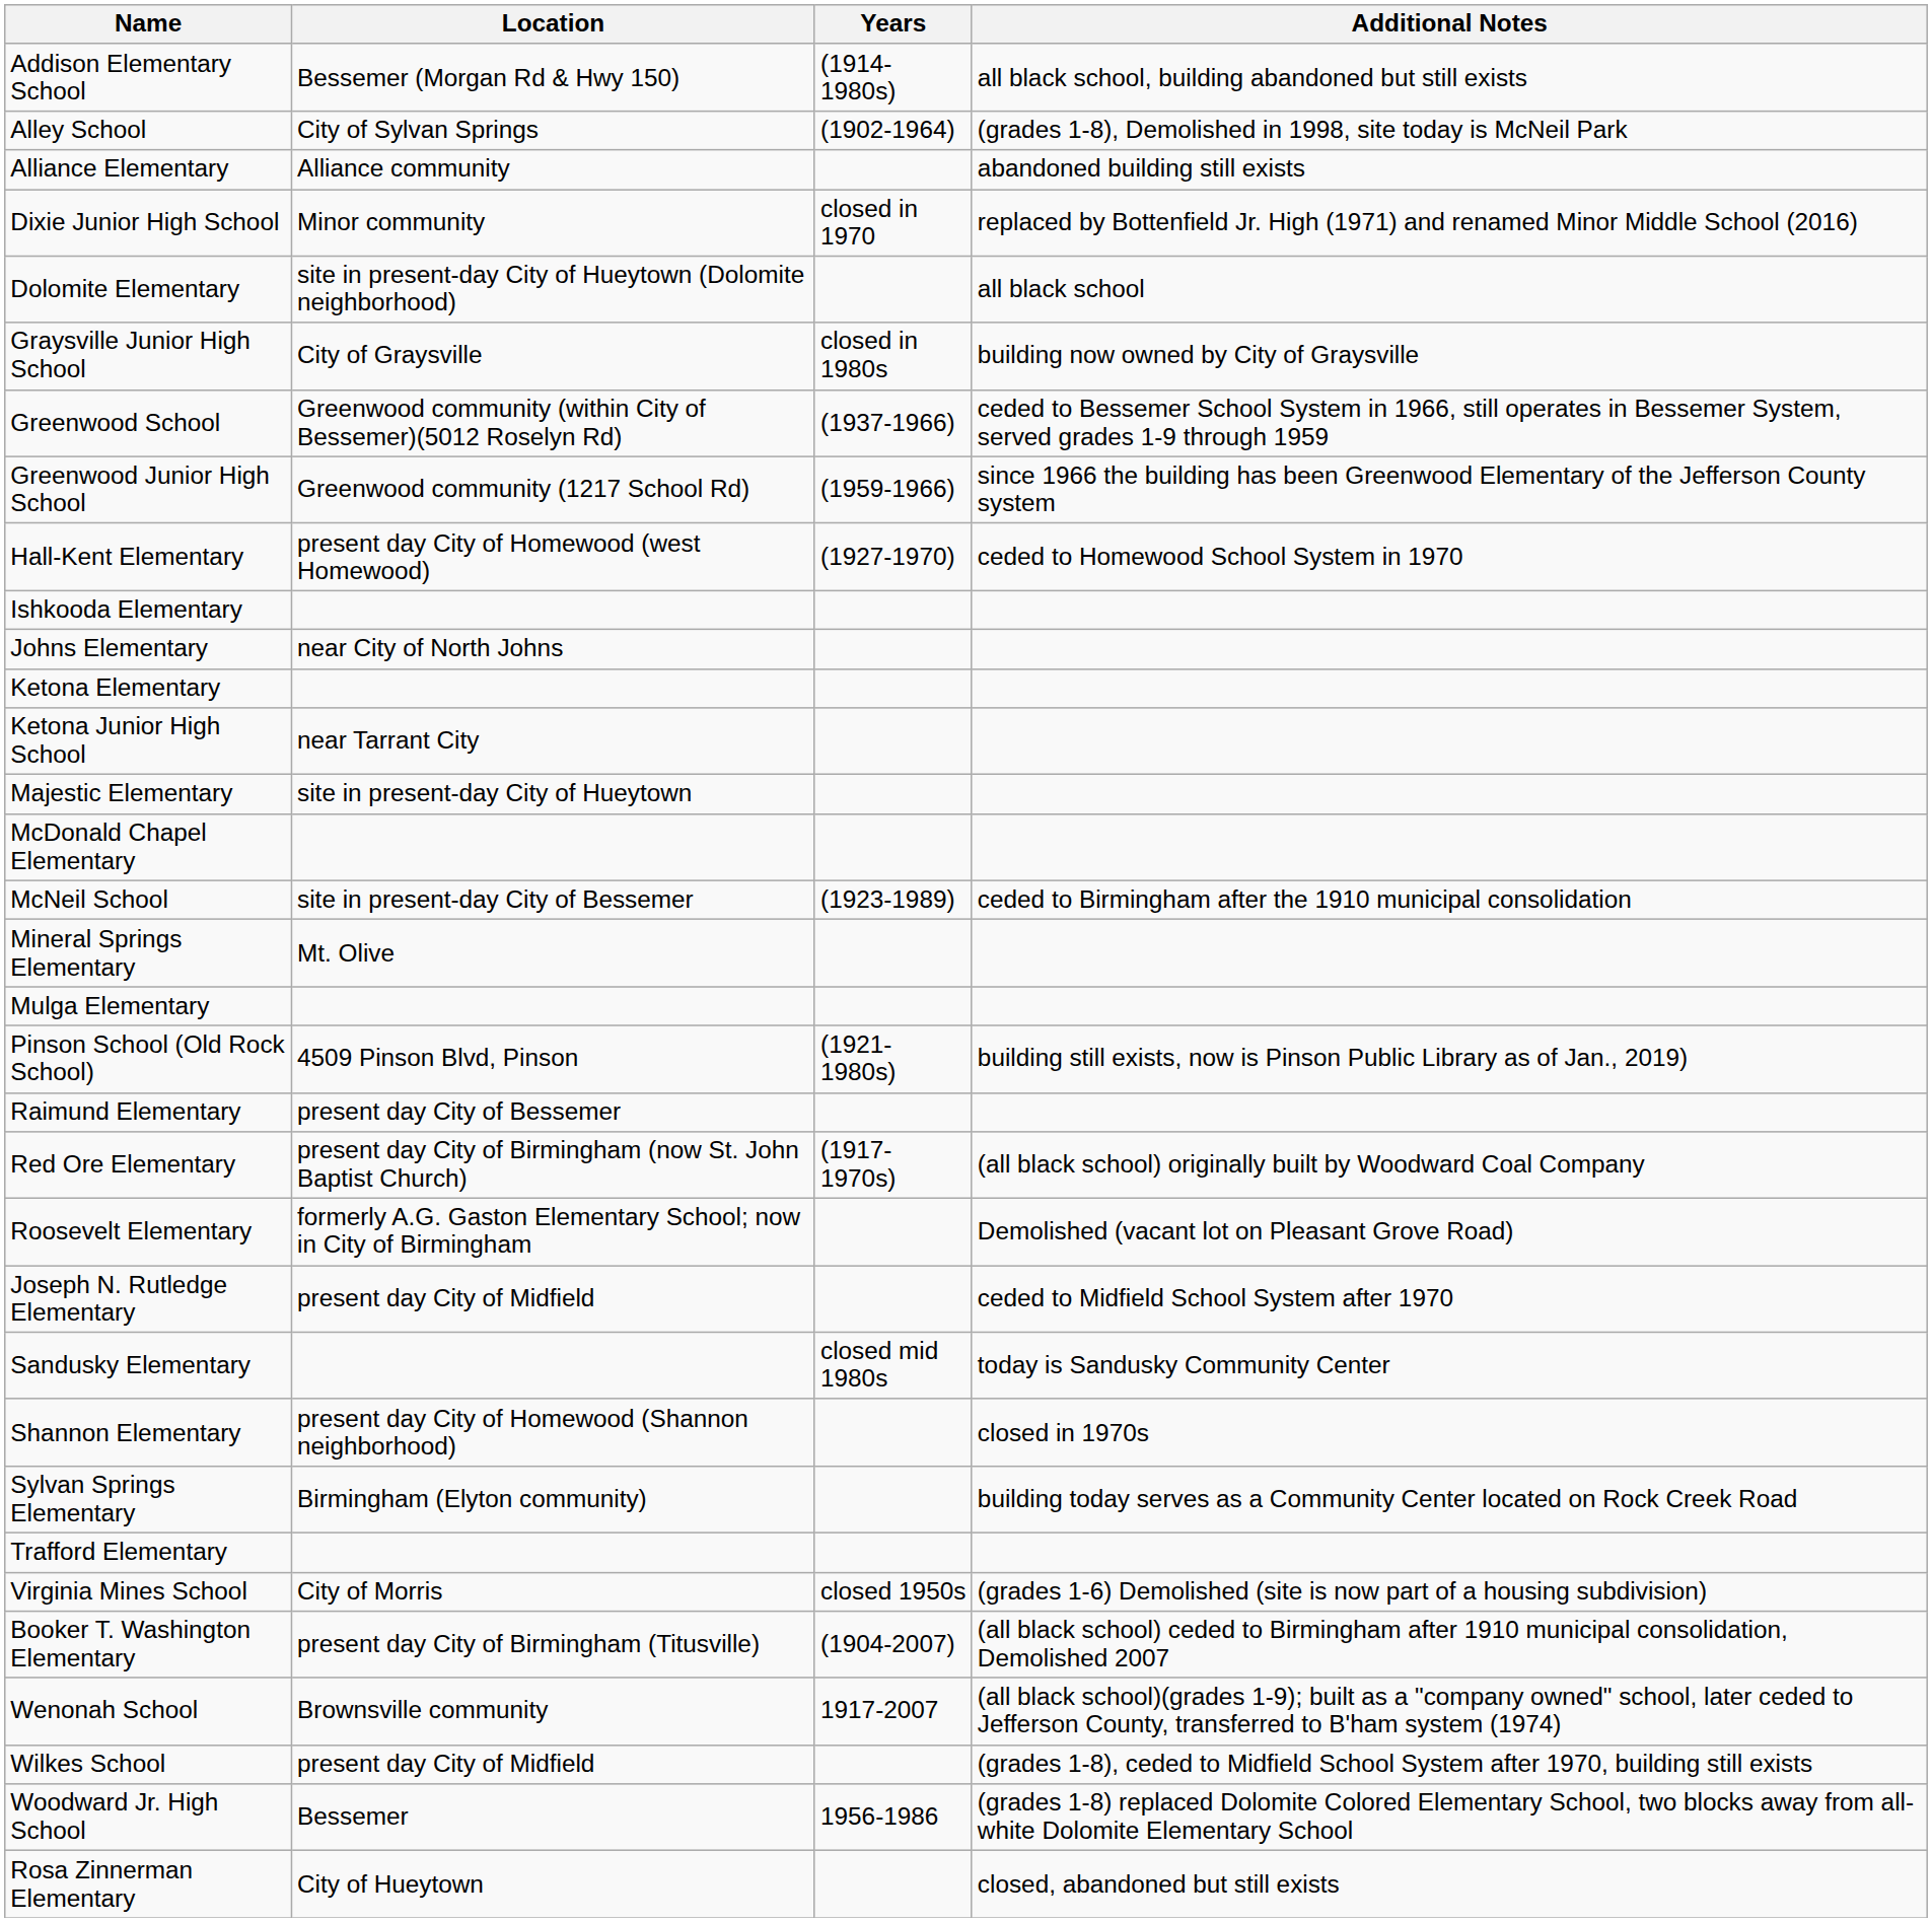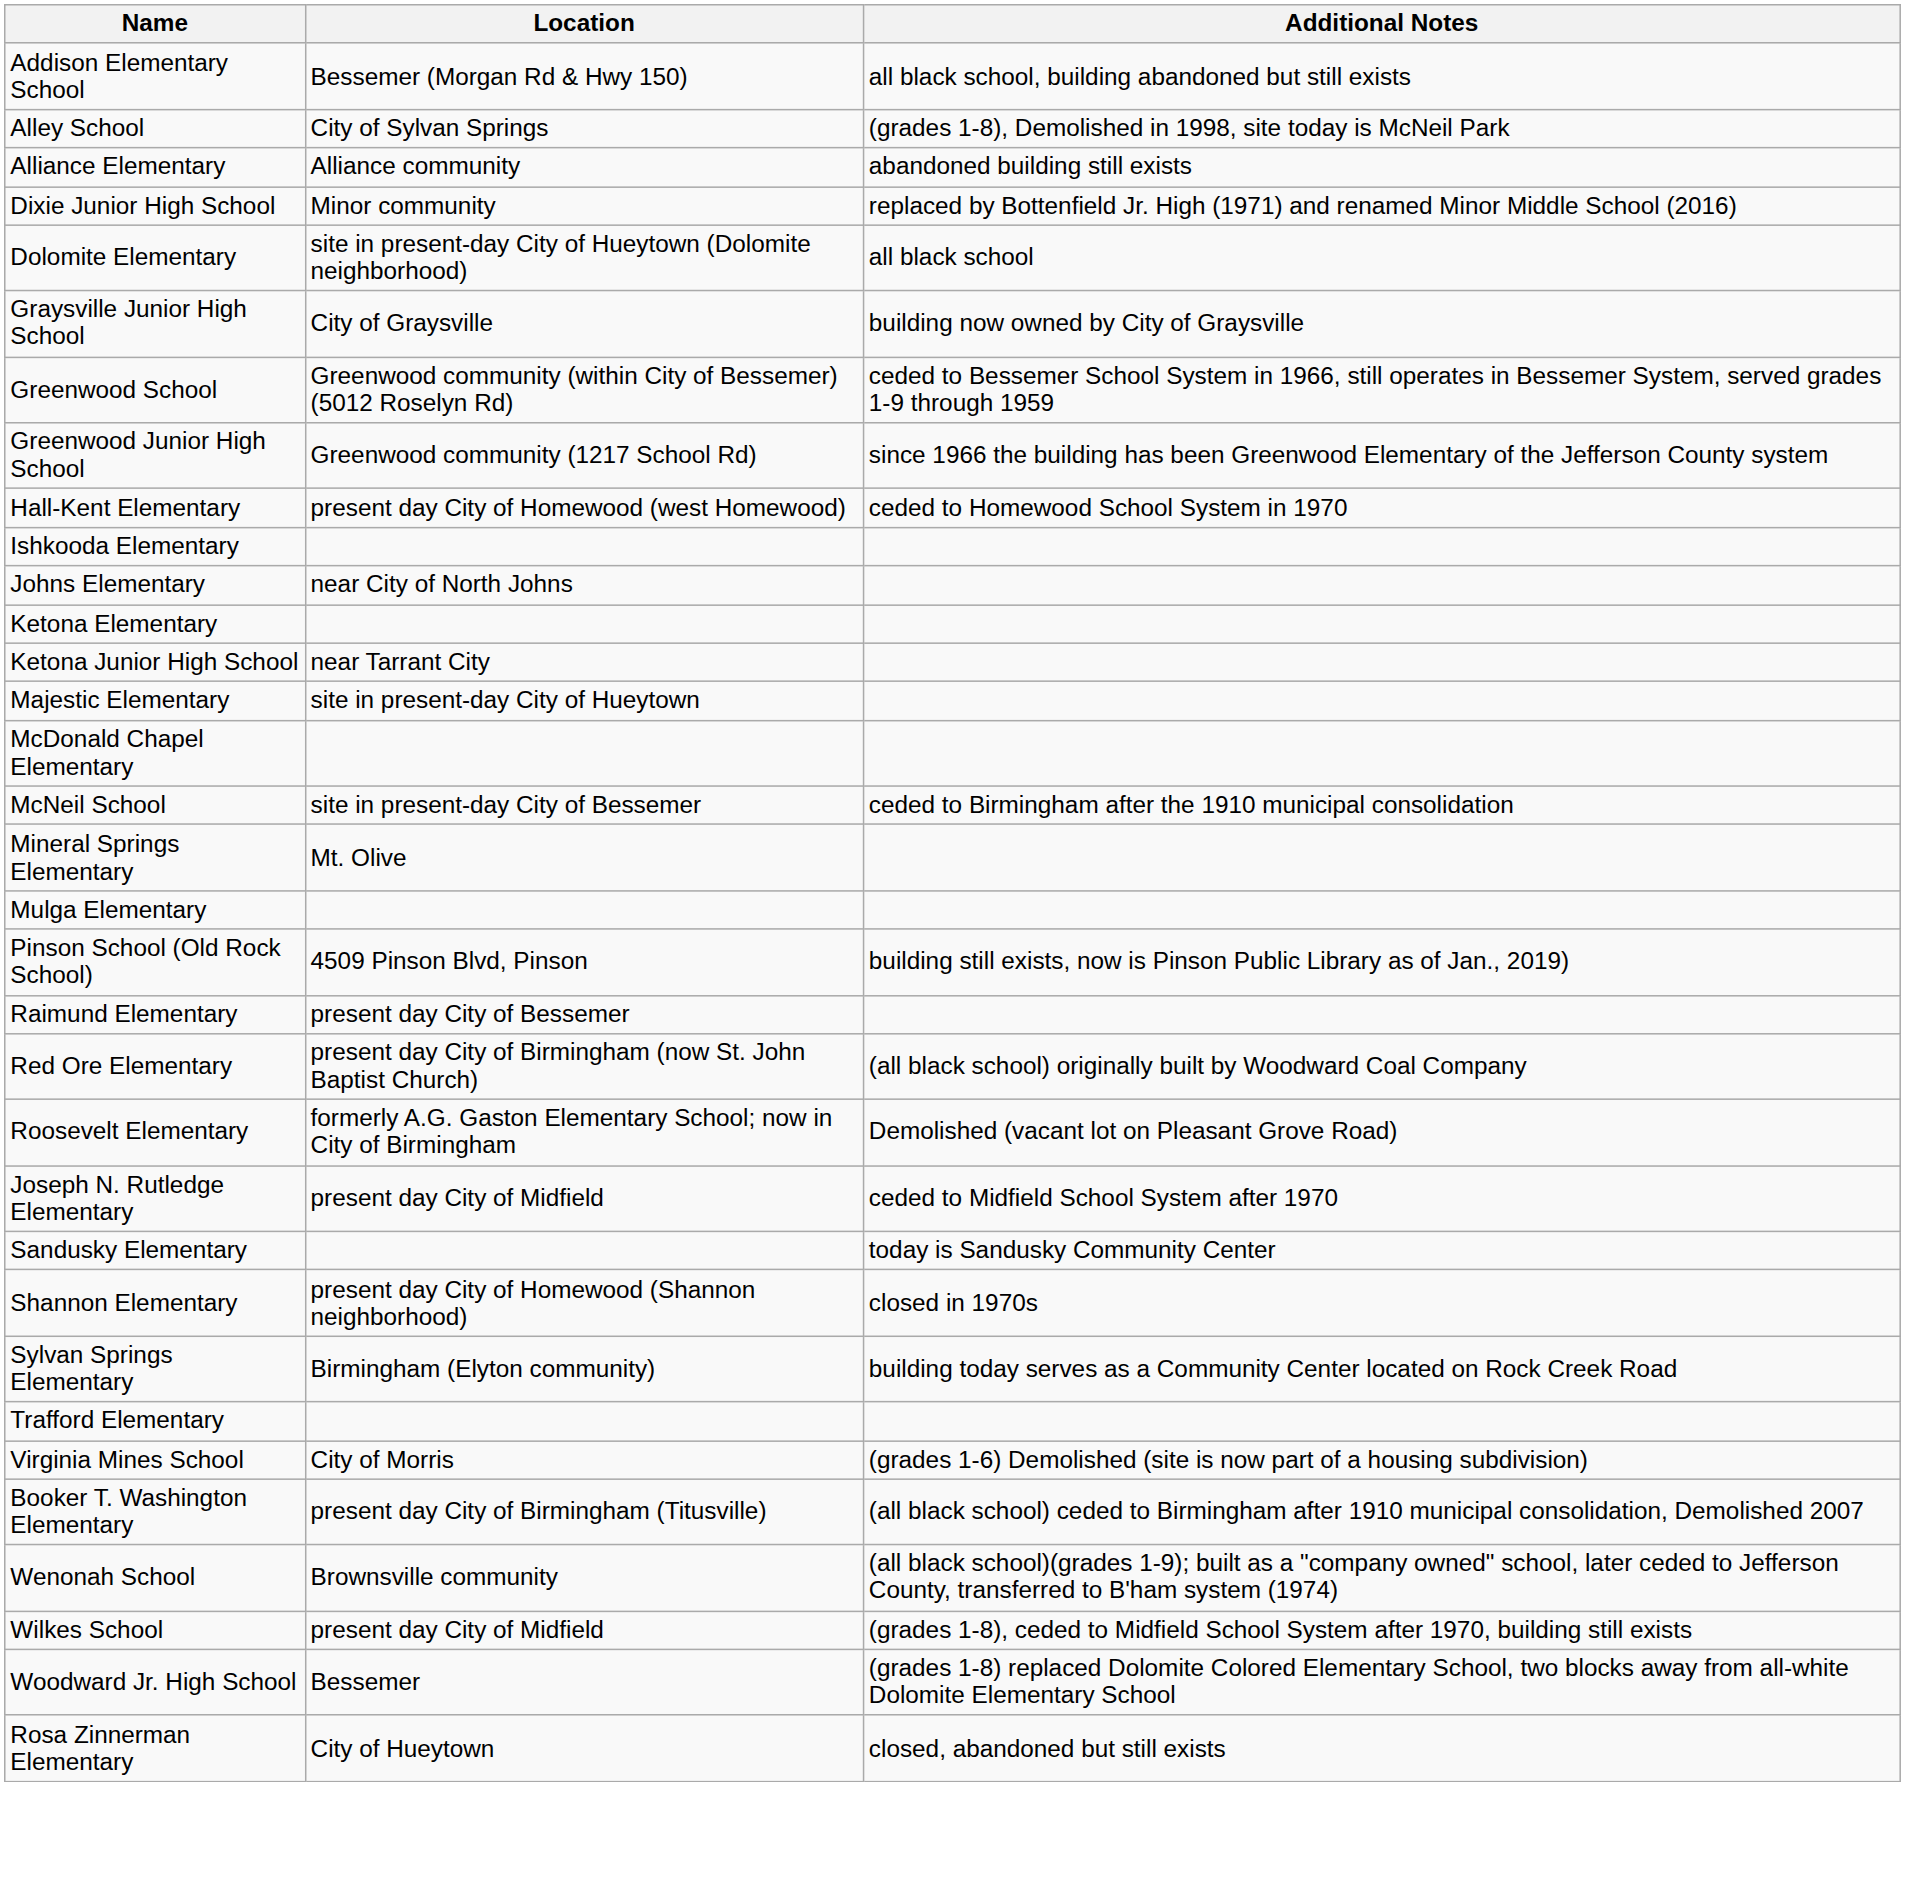- column: Years | (1914-1980s) | (1902-1964) | closed in 1970 | closed in 1980s | (1937-1966) | (1959-1966) | (1927-1970) | (1923-1989) | (1921-1980s) | (1917-1970s) | closed mid 1980s | closed 1950s | (1904-2007) | 1917-2007 | 1956-1986
